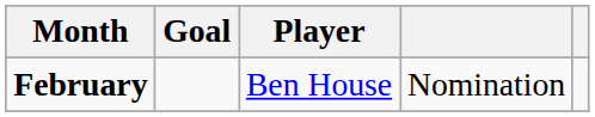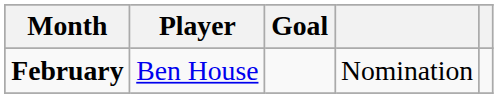columns swapped: Player <-> Goal
